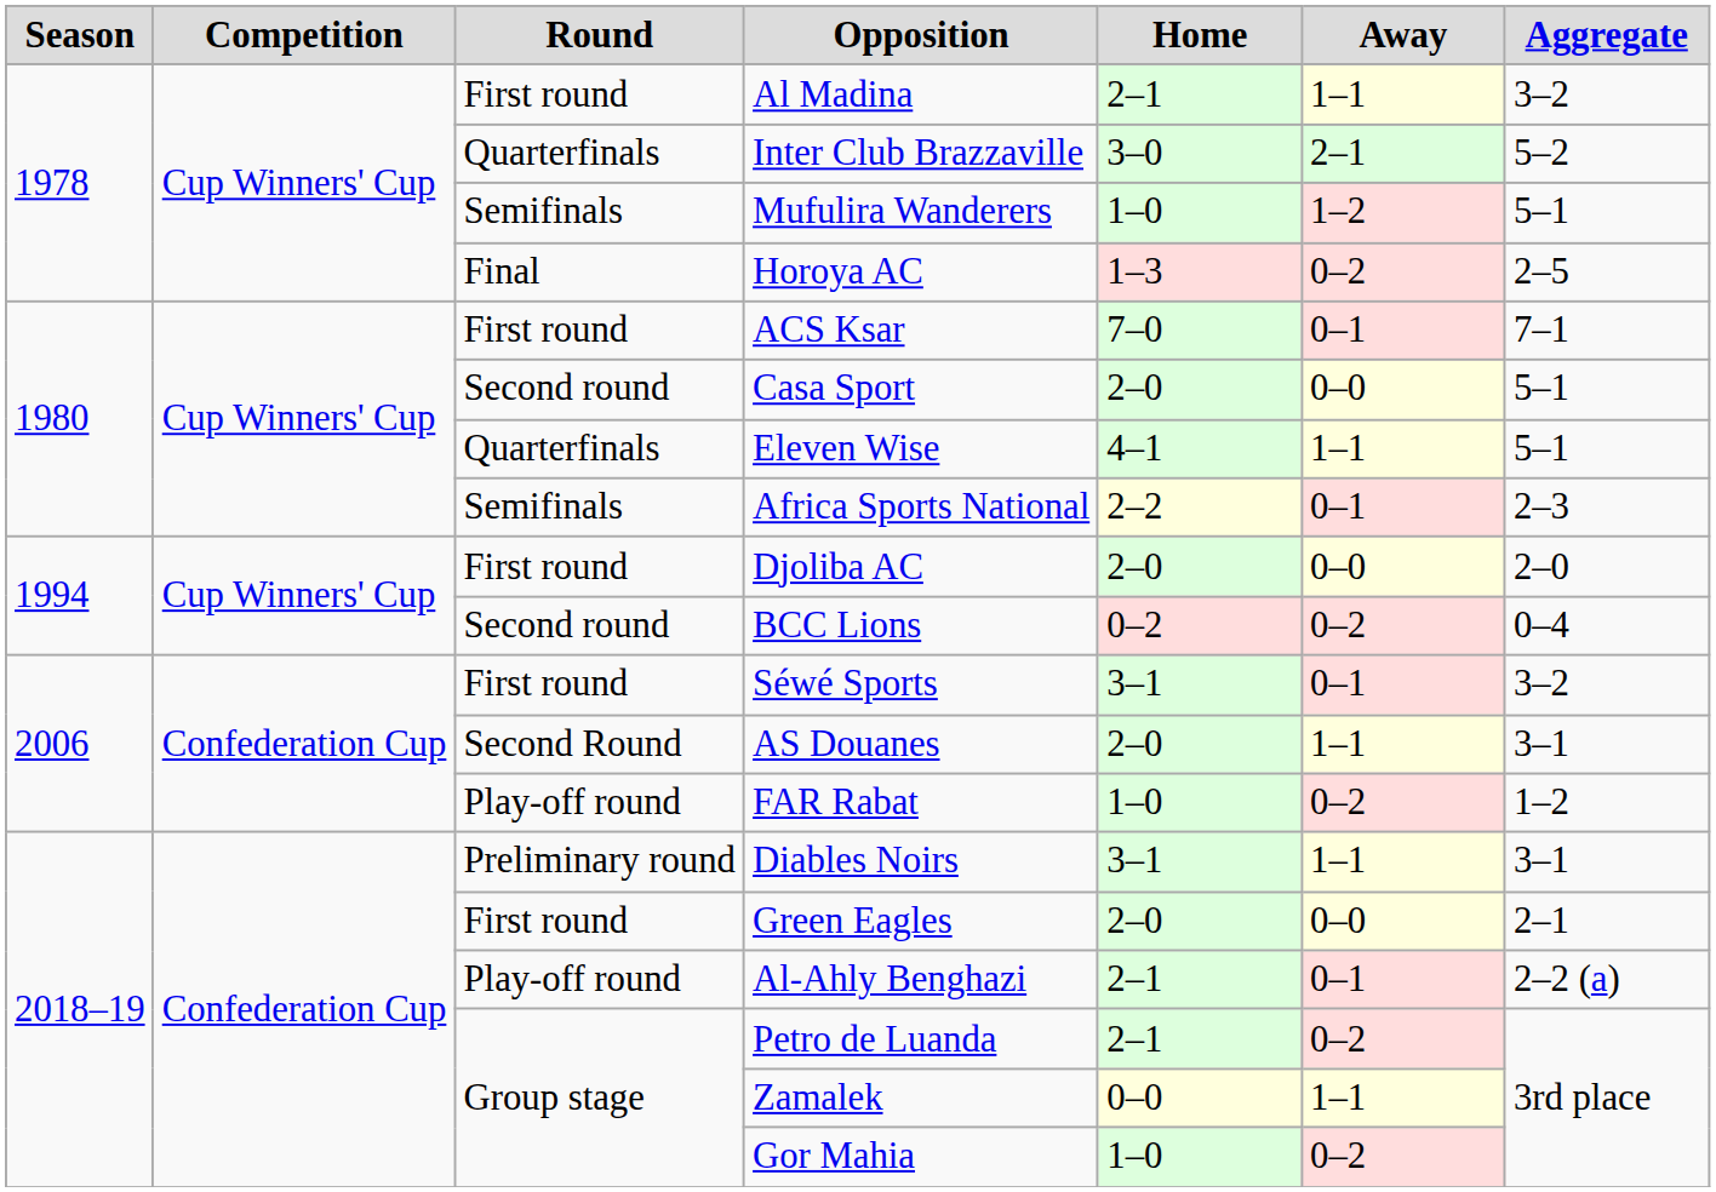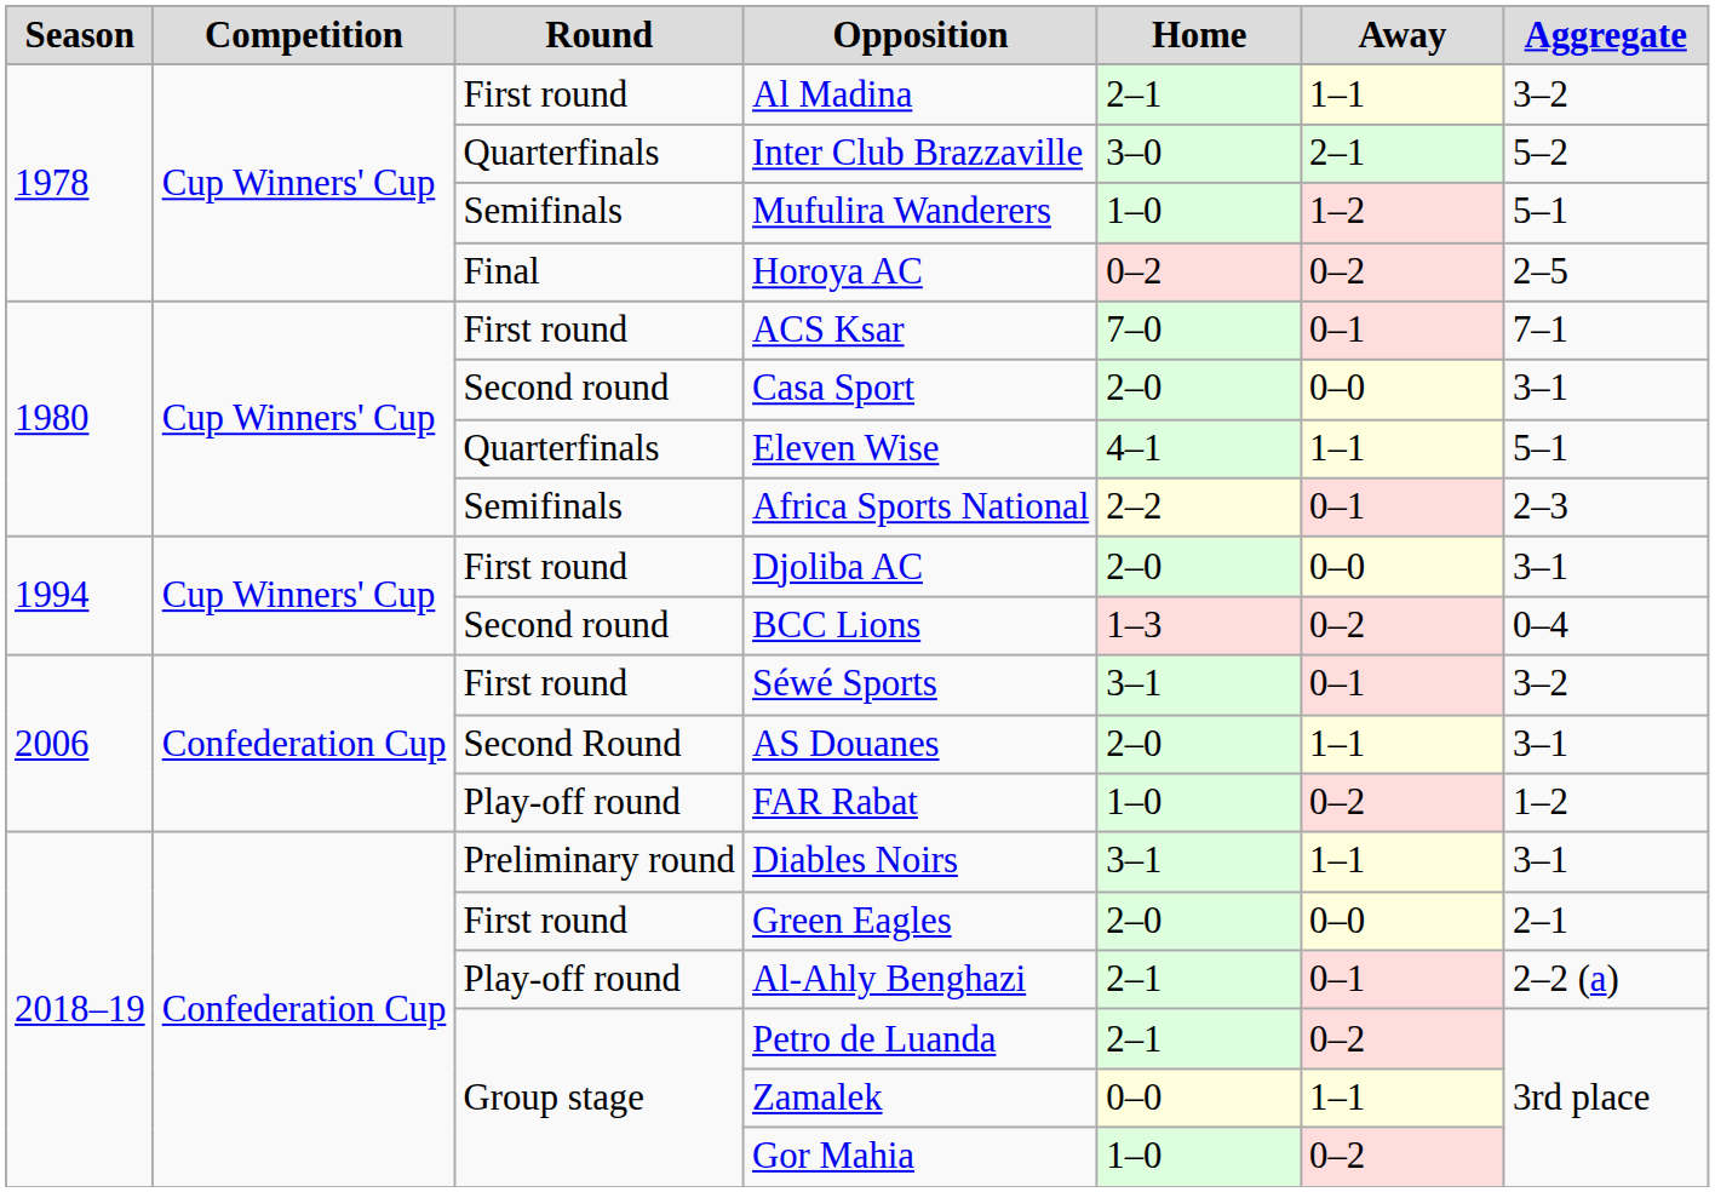Horoya AC | Home: 1–3 -> 0–2
Casa Sport | Aggregate: 5–1 -> 3–1
Djoliba AC | Aggregate: 2–0 -> 3–1
BCC Lions | Home: 0–2 -> 1–3
